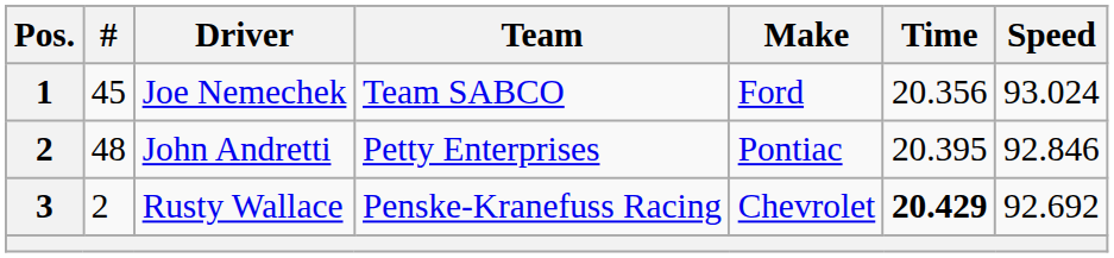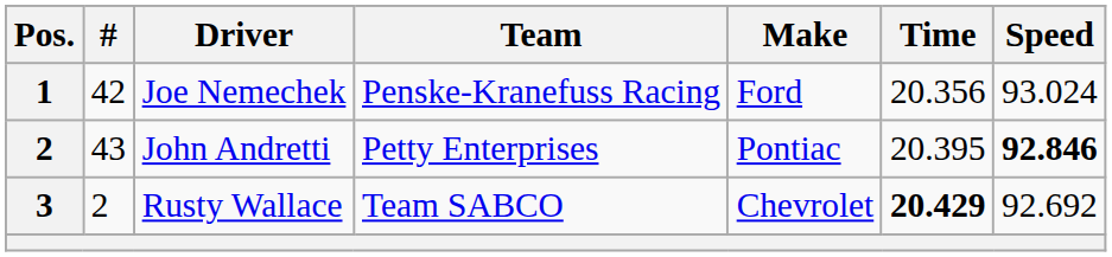Joe Nemechek | #: 45 -> 42
Joe Nemechek | Team: Team SABCO -> Penske-Kranefuss Racing
John Andretti | #: 48 -> 43
John Andretti | Speed: normal -> bold
Rusty Wallace | Team: Penske-Kranefuss Racing -> Team SABCO
